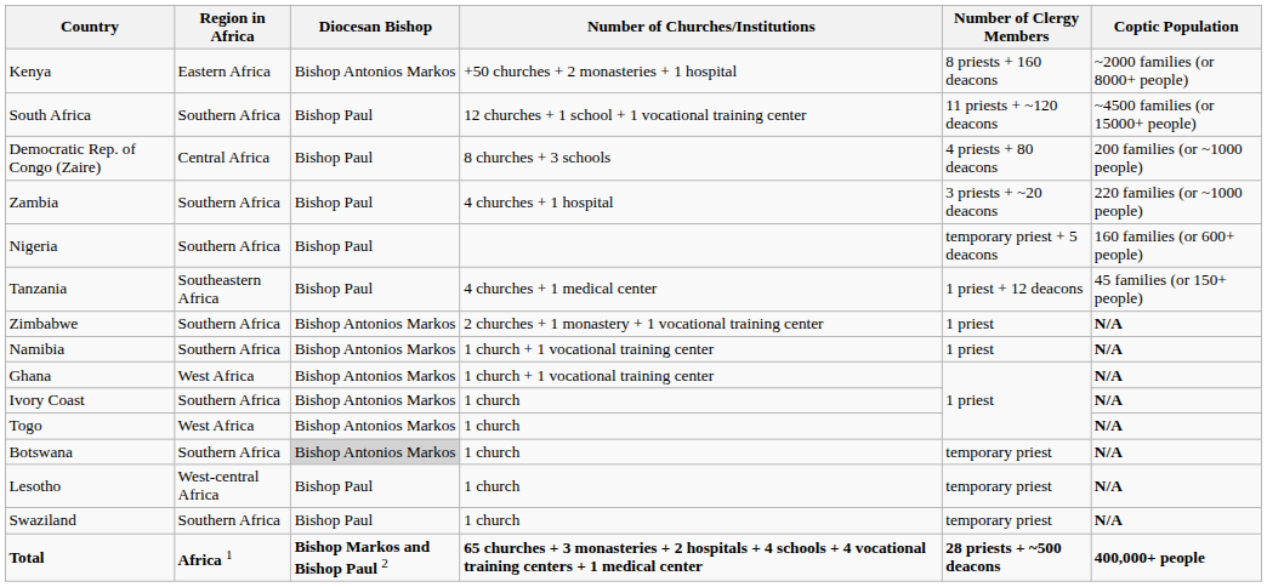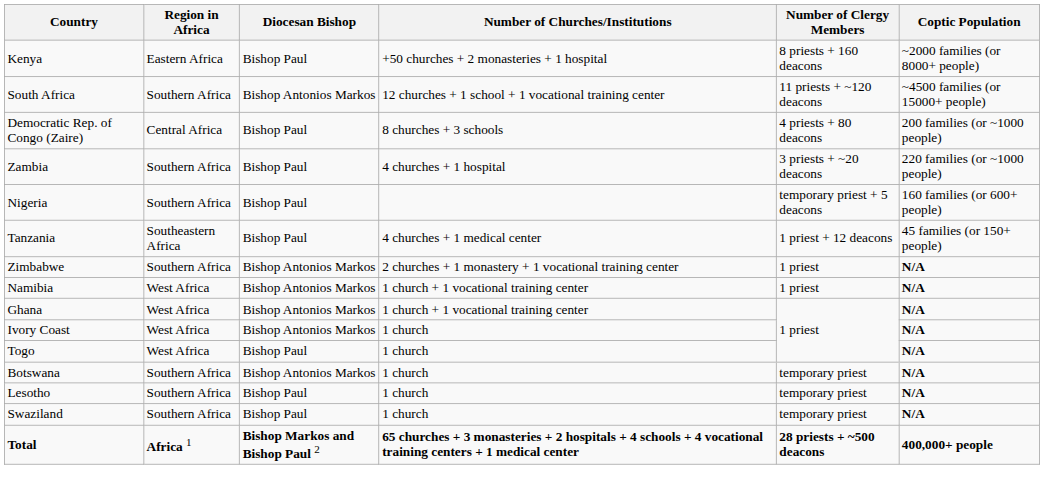Kenya | Diocesan Bishop: Bishop Antonios Markos -> Bishop Paul
South Africa | Diocesan Bishop: Bishop Paul -> Bishop Antonios Markos
Namibia | Region in Africa: Southern Africa -> West Africa
Ivory Coast | Region in Africa: Southern Africa -> West Africa
Togo | Diocesan Bishop: Bishop Antonios Markos -> Bishop Paul
Botswana | Diocesan Bishop: lightgrey background -> no background
Lesotho | Region in Africa: West-central Africa -> Southern Africa
